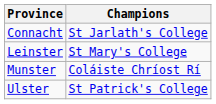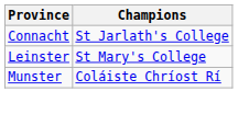- row: Ulster | St Patrick's College
